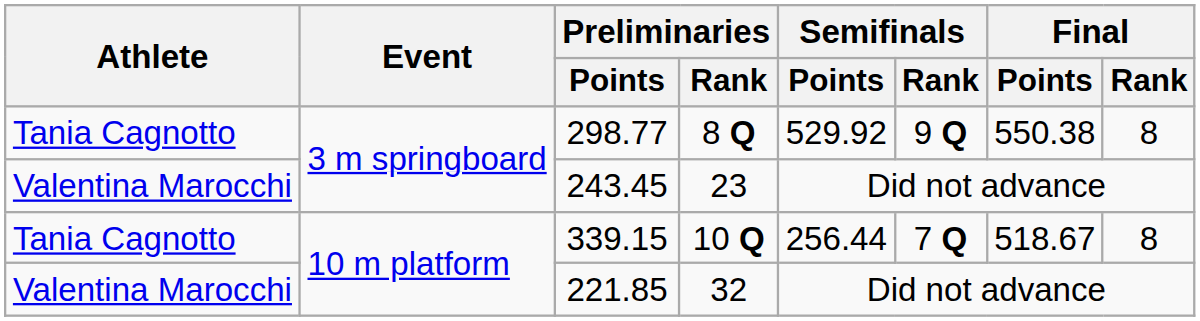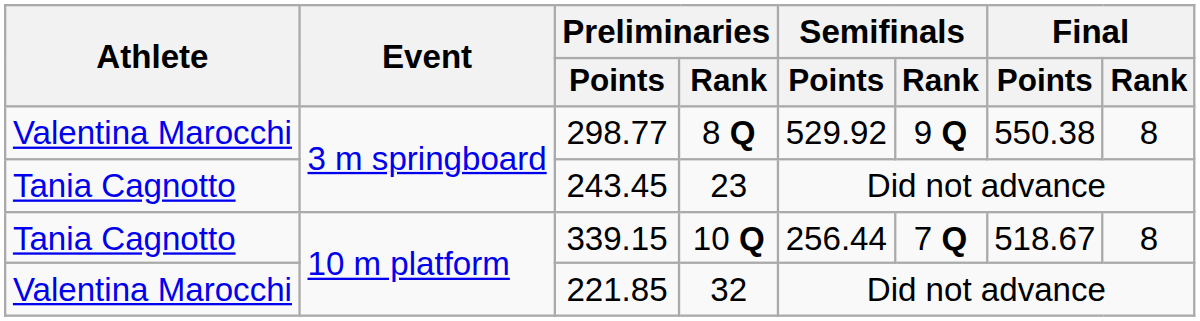298.77 | Athlete: Tania Cagnotto -> Valentina Marocchi
243.45 | Athlete: Valentina Marocchi -> Tania Cagnotto
